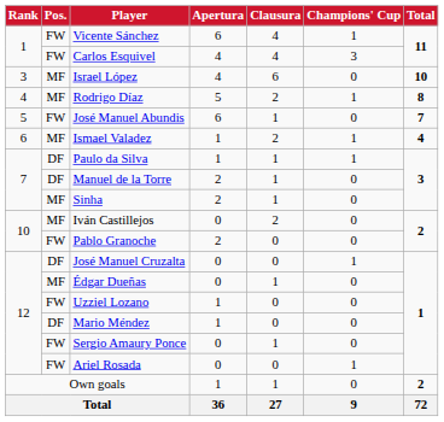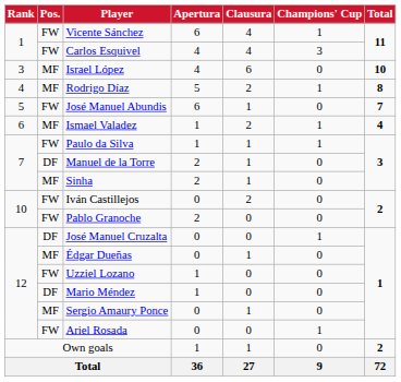Paulo da Silva | Pos.: DF -> FW
Iván Castillejos | Pos.: MF -> FW
Sergio Amaury Ponce | Pos.: FW -> MF
